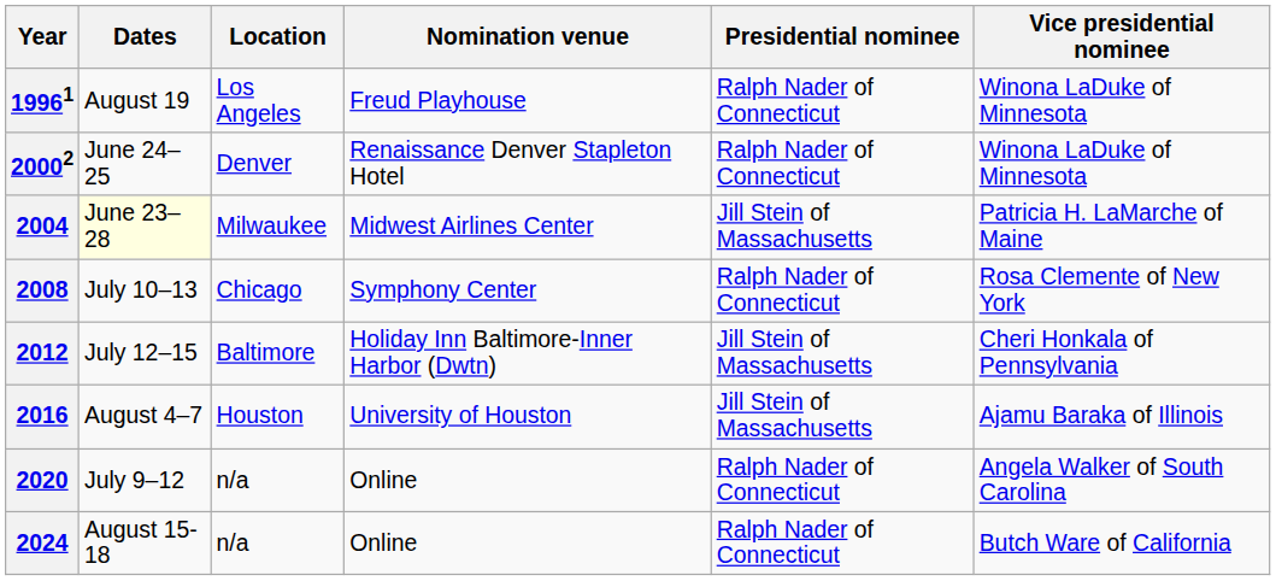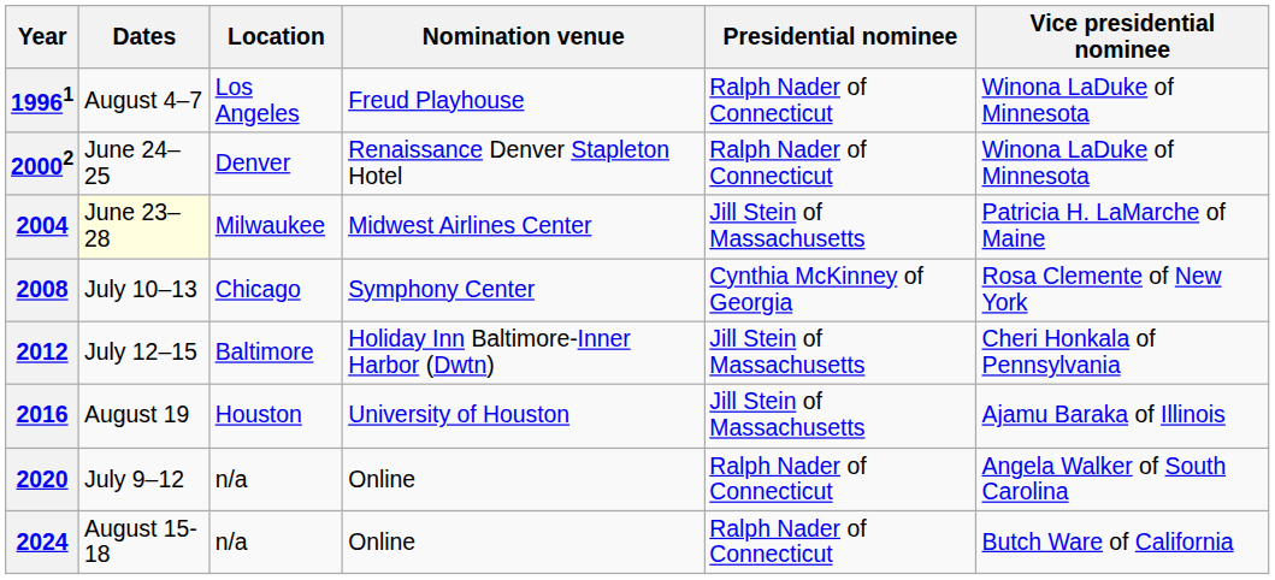19961 | Dates: August 19 -> August 4–7
2008 | Presidential nominee: Ralph Nader of Connecticut -> Cynthia McKinney of Georgia
2016 | Dates: August 4–7 -> August 19
